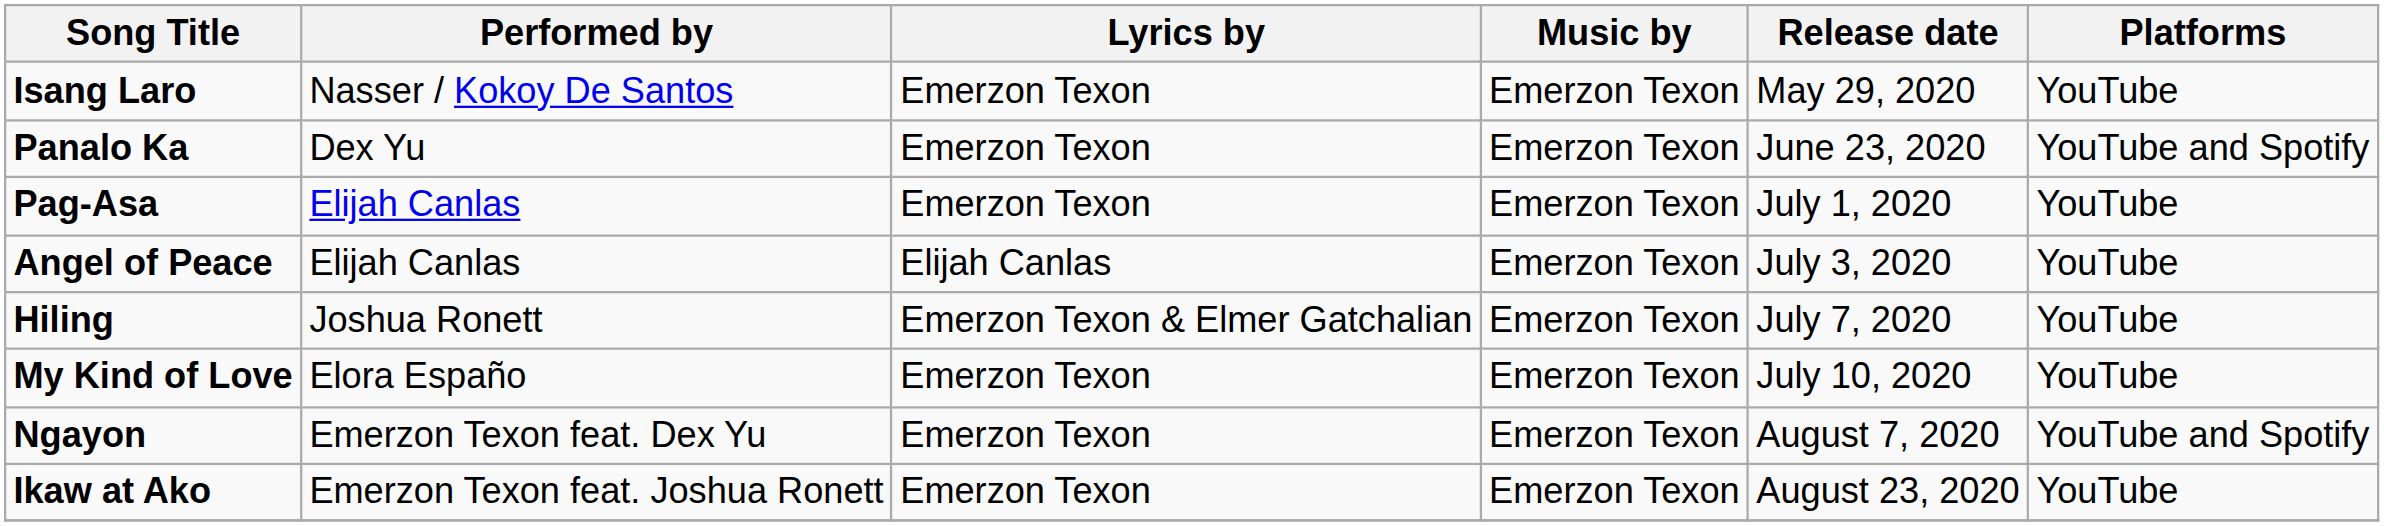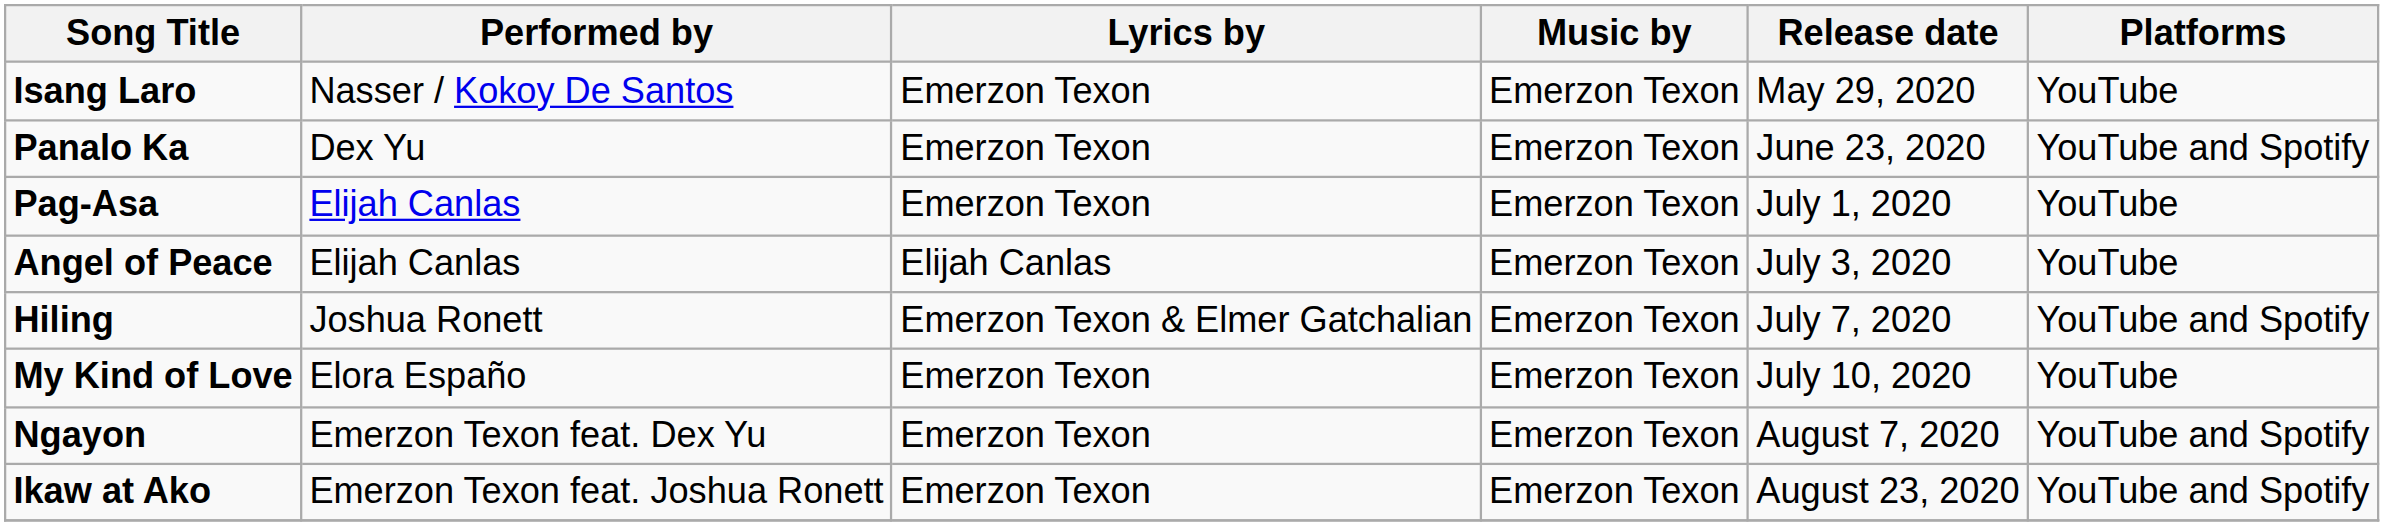Hiling | Platforms: YouTube -> YouTube and Spotify
Ikaw at Ako | Platforms: YouTube -> YouTube and Spotify
